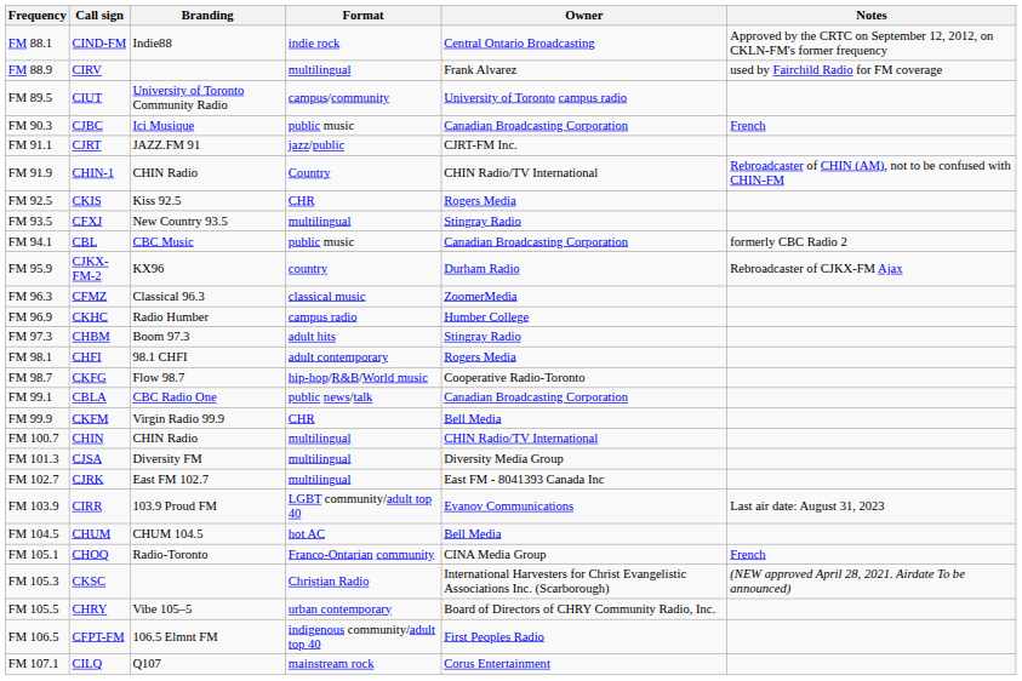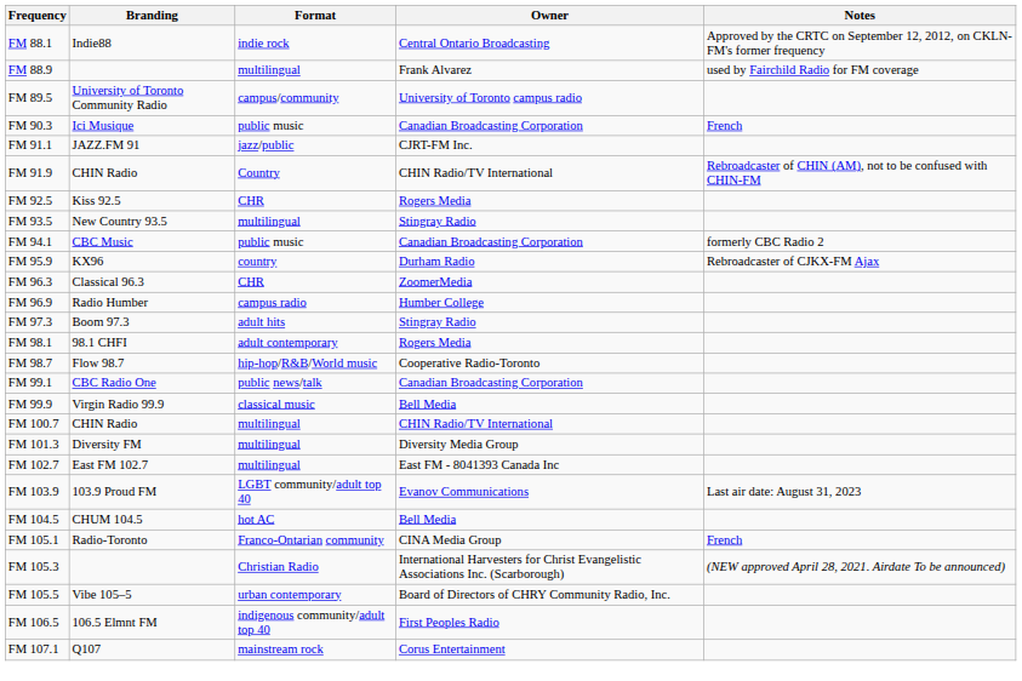- column: Call sign | CIND-FM | CIRV | CIUT | CJBC | CJRT | CHIN-1 | CKIS | CFXJ | CBL | CJKX-FM-2 | CFMZ | CKHC | CHBM | CHFI | CKFG | CBLA | CKFM | CHIN | CJSA | CJRK | CIRR | CHUM | CHOQ | CKSC | CHRY | CFPT-FM | CILQ
FM 96.3 | Format: classical music -> CHR
FM 99.9 | Format: CHR -> classical music
